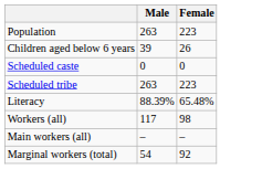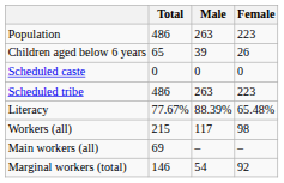+ column: Total | 486 | 65 | 0 | 486 | 77.67% | 215 | 69 | 146
